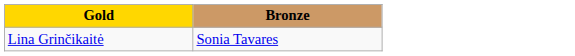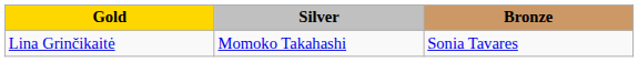+ column: Silver | Momoko Takahashi
